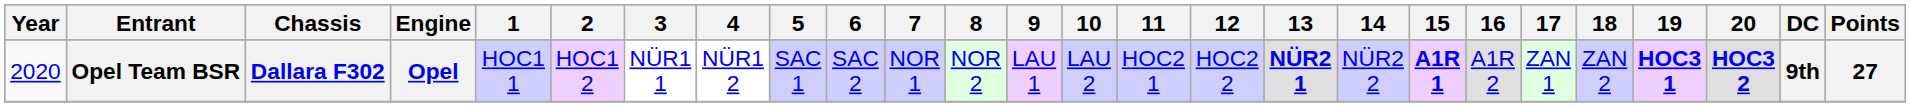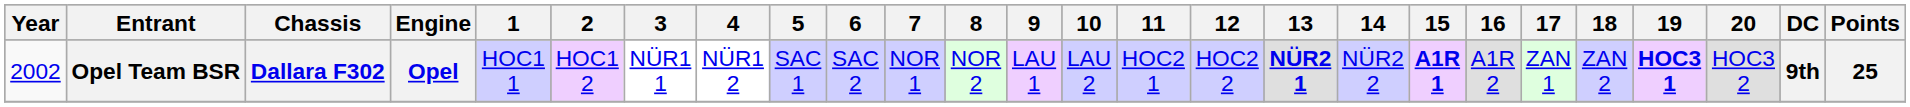Opel Team BSR | Year: 2020 -> 2002
Opel Team BSR | 20: bold -> normal
Opel Team BSR | Points: 27 -> 25
